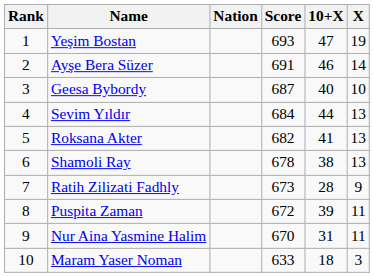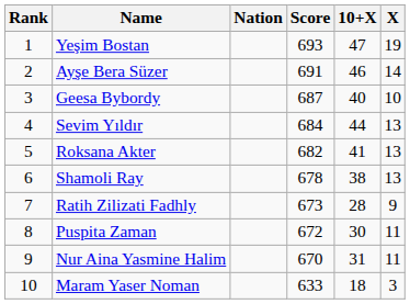Puspita Zaman | 10+X: 39 -> 30
